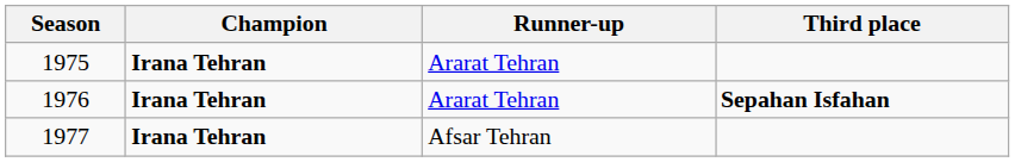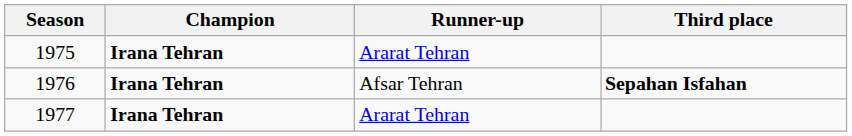1976 | Runner-up: Ararat Tehran -> Afsar Tehran
1977 | Runner-up: Afsar Tehran -> Ararat Tehran
